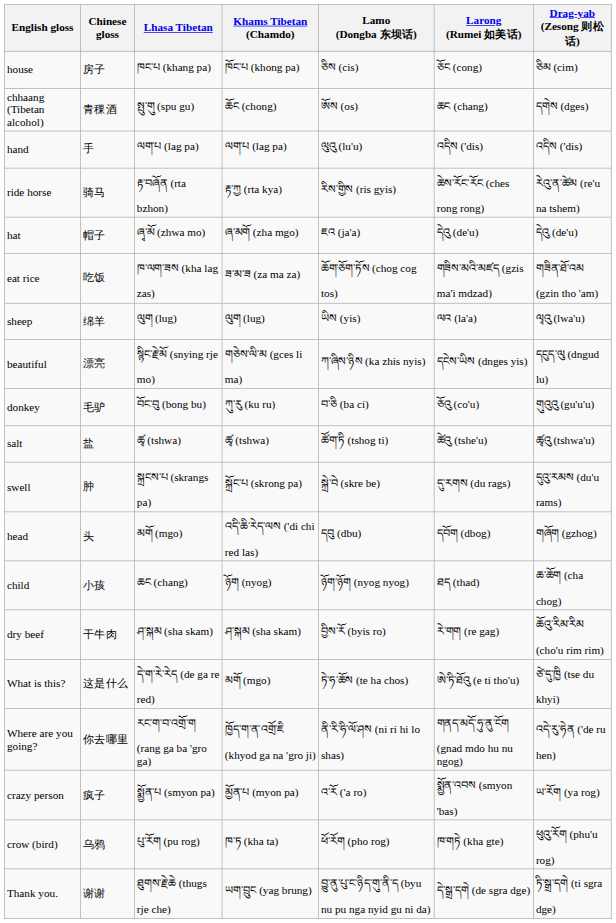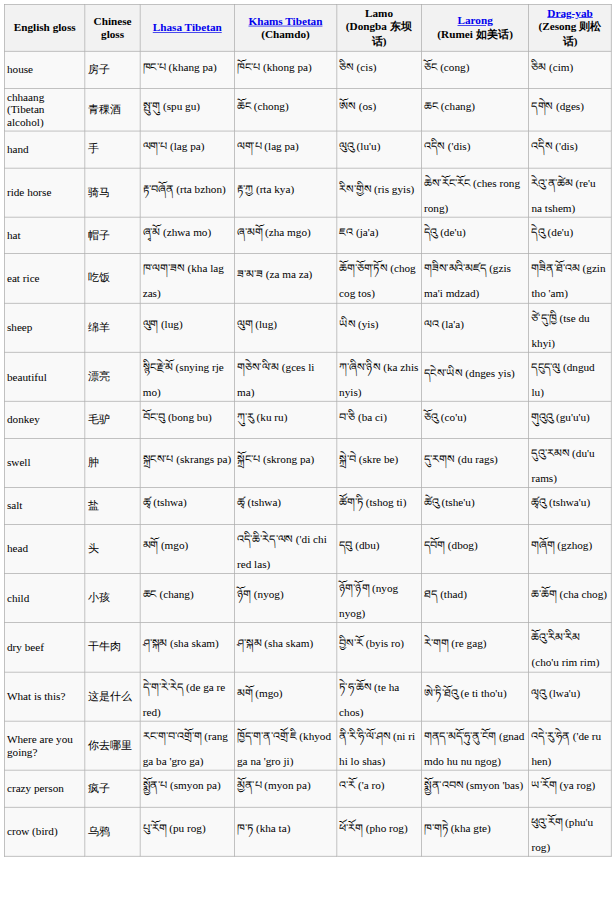sheep | Drag-yab (Zesong 则松话): ལྭའུ (lwa'u) -> ཙེ་དུ་ཁྱི (tse du khyi)
rows swapped: salt <-> swell
What is this? | Drag-yab (Zesong 则松话): ཙེ་དུ་ཁྱི (tse du khyi) -> ལྭའུ (lwa'u)
- row: Thank you. | 谢谢 | ཐུགས་རྗེ་ཆེ (thugs rje che) | ཡག་བྲུང (yag brung) | བྱུ་ནུ་པུ་ང་ཉིད་གུ་ནི་ད (byu nu pu nga nyid gu ni da) | དེ་སྒྲ་དགེ (de sgra dge) | ཏི་སྒྲ་དགེ (ti sgra dge)
